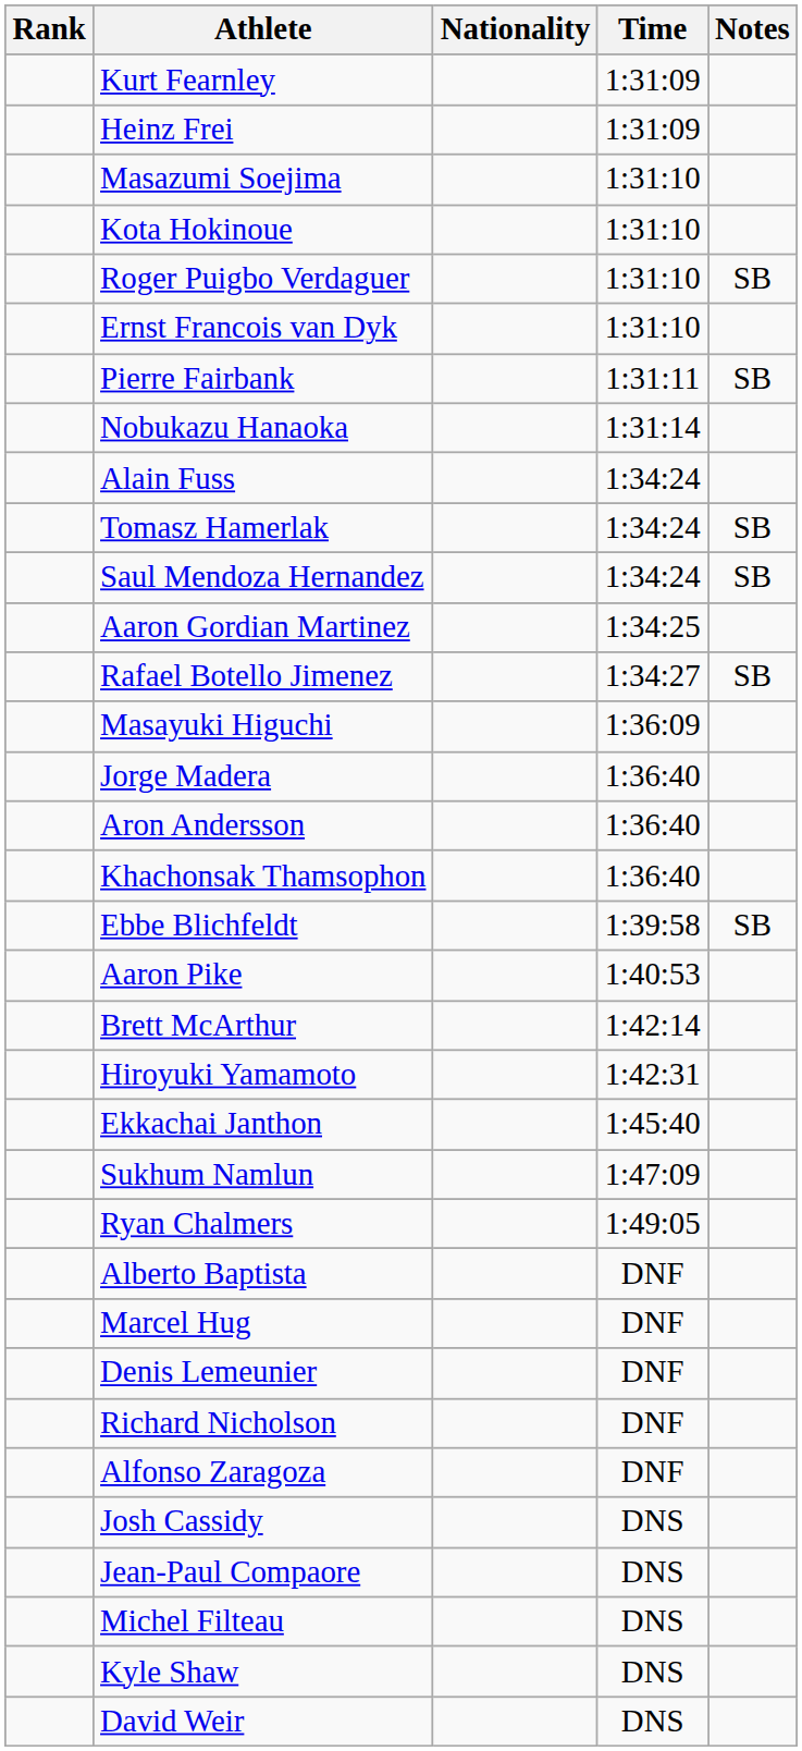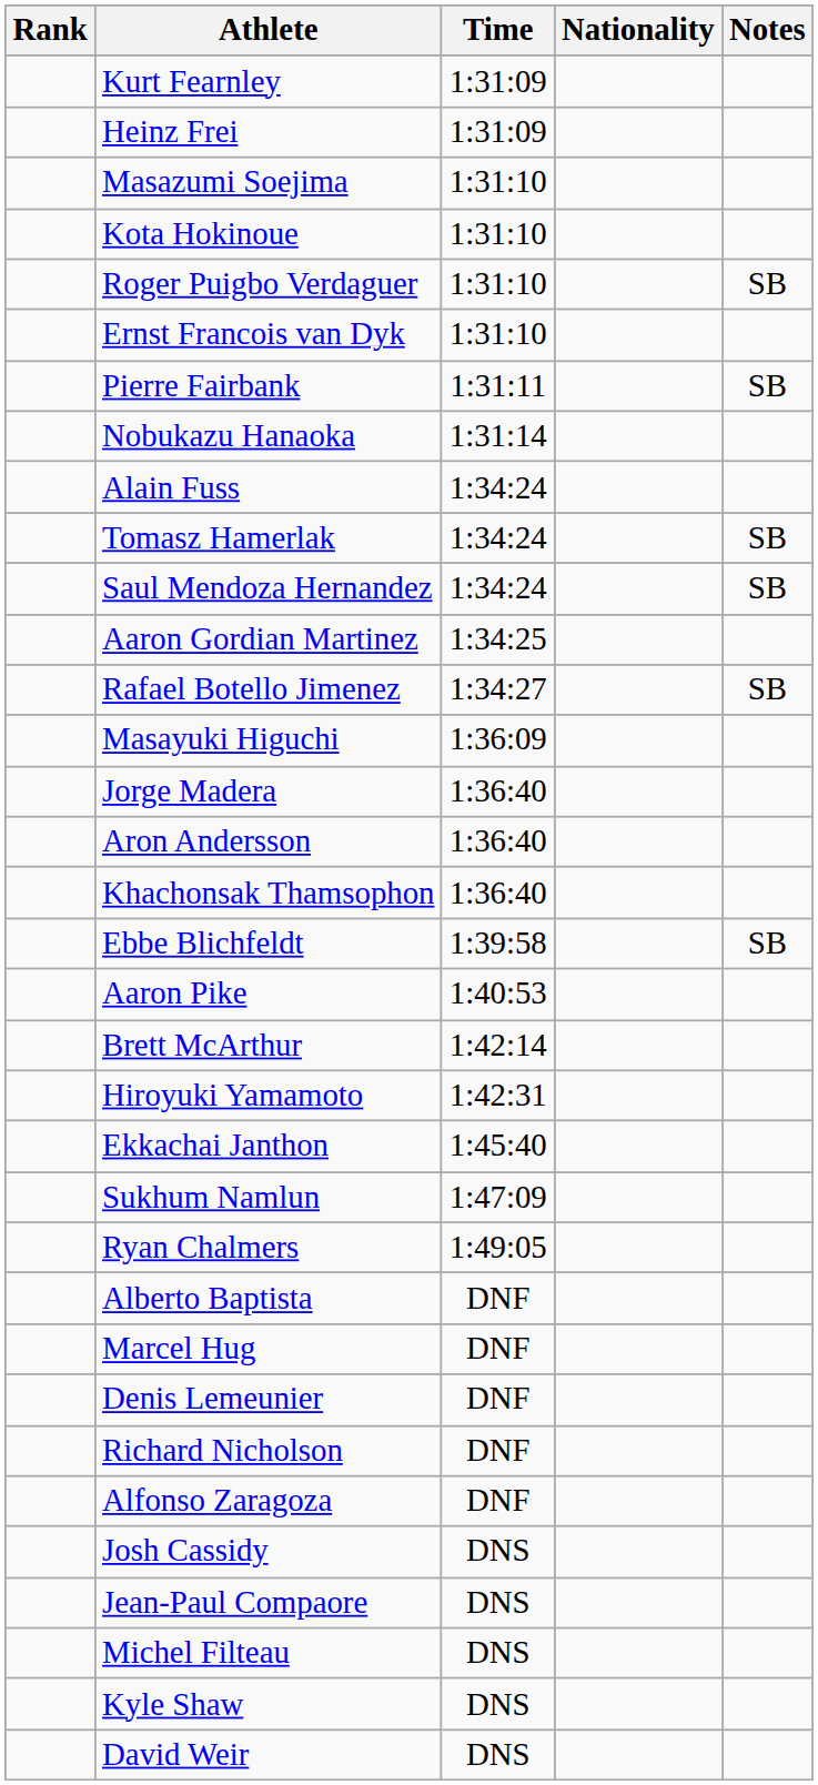columns swapped: Nationality <-> Time
